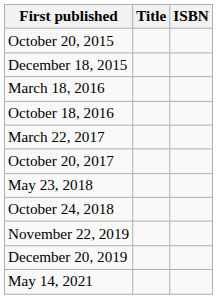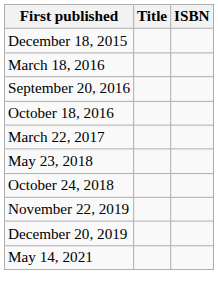- row: October 20, 2015
+ row: September 20, 2016
- row: October 20, 2017
